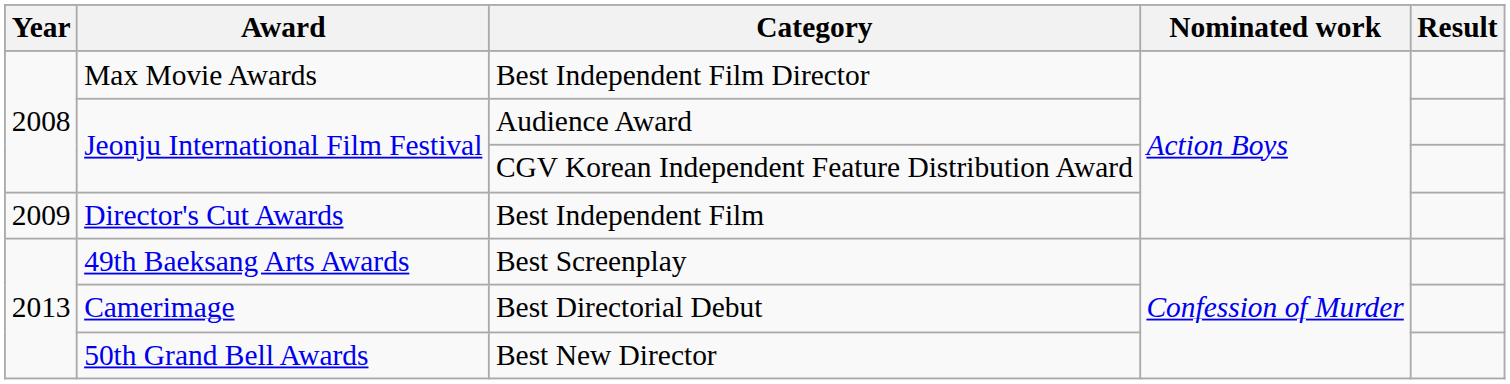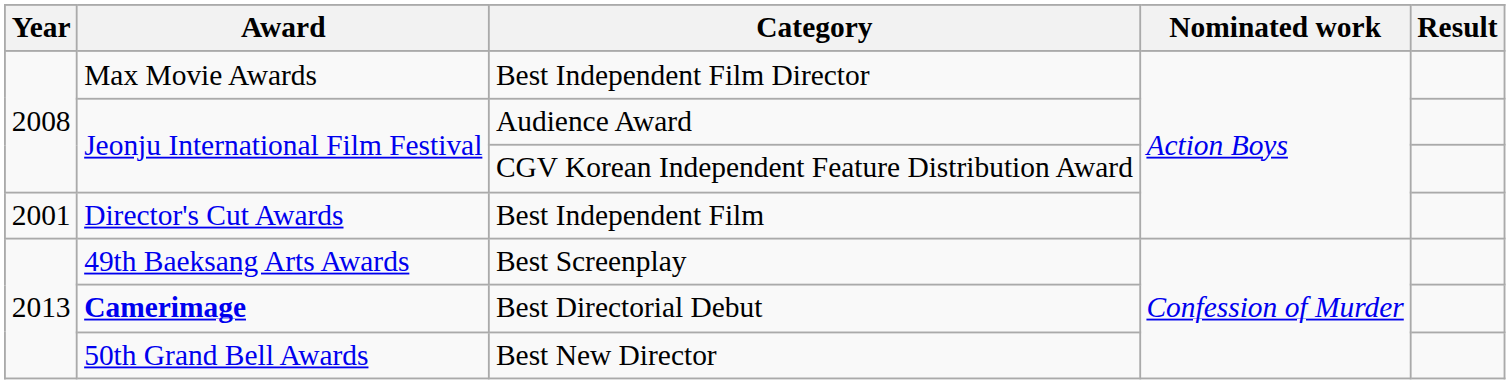Best Independent Film | Year: 2009 -> 2001
Best Directorial Debut | Award: normal -> bold
